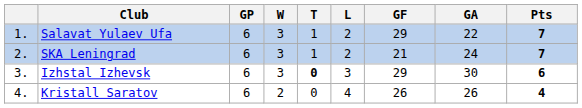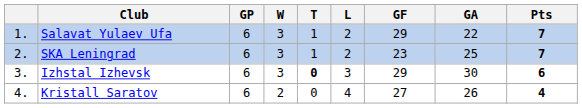SKA Leningrad | GF: 21 -> 23
SKA Leningrad | GA: 24 -> 25
Kristall Saratov | GF: 26 -> 27
